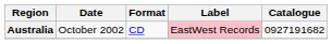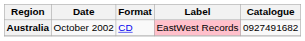Australia | Catalogue: 0927191682 -> 0927491682
